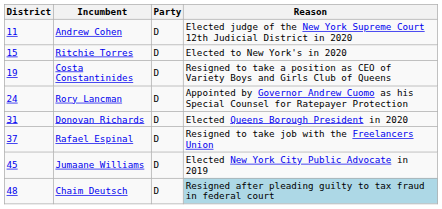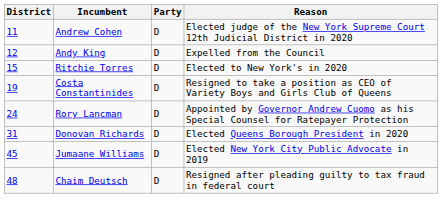+ row: 12 | Andy King | D | Expelled from the Council
- row: 37 | Rafael Espinal | D | Resigned to take job with the Freelancers Union
Chaim Deutsch | Reason: lightblue background -> no background
